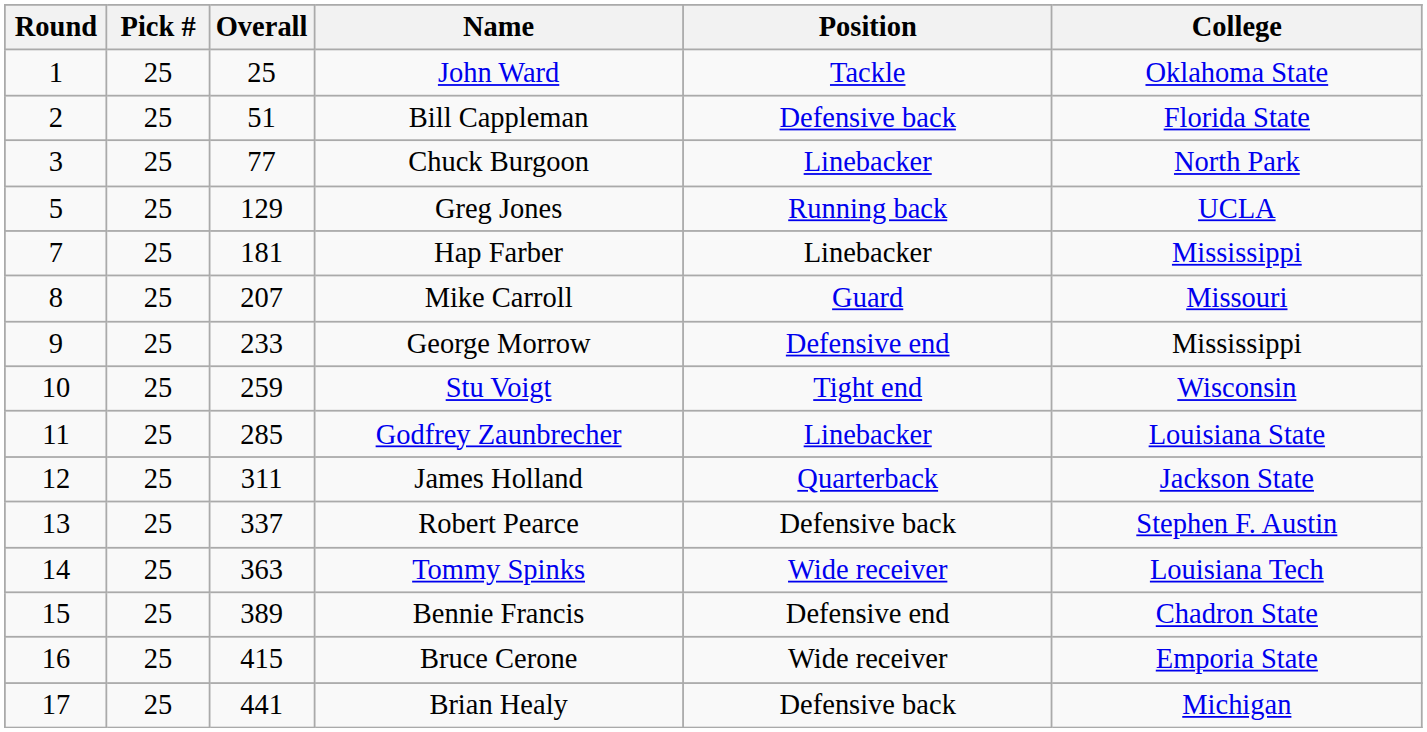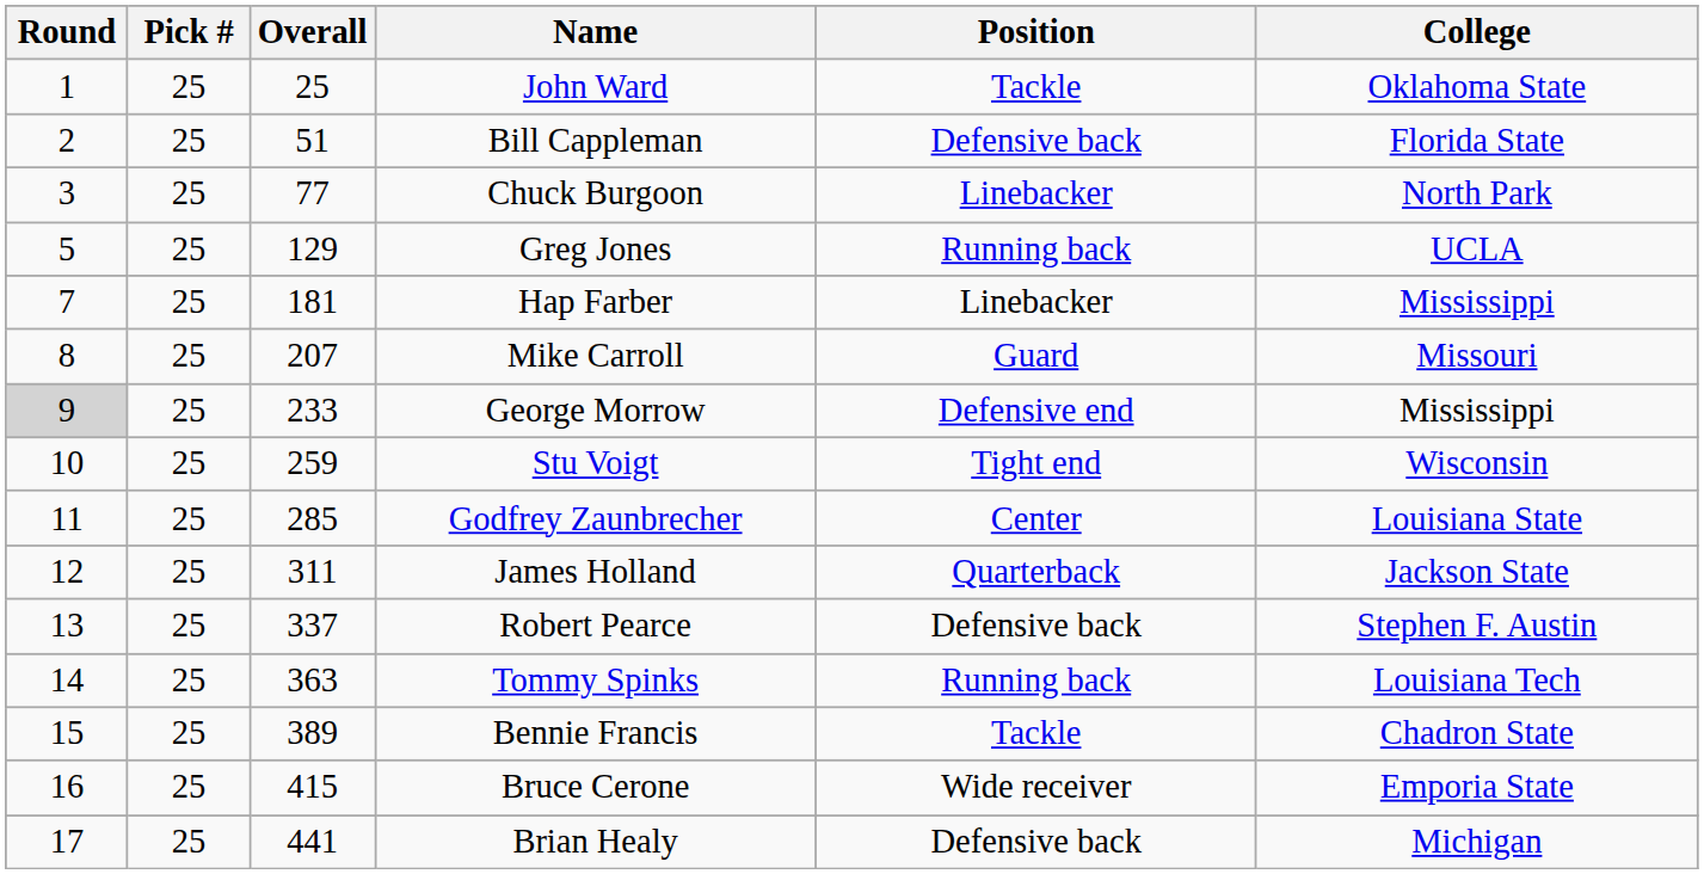George Morrow | Round: no background -> lightgrey background
Godfrey Zaunbrecher | Position: Linebacker -> Center
Tommy Spinks | Position: Wide receiver -> Running back
Bennie Francis | Position: Defensive end -> Tackle
